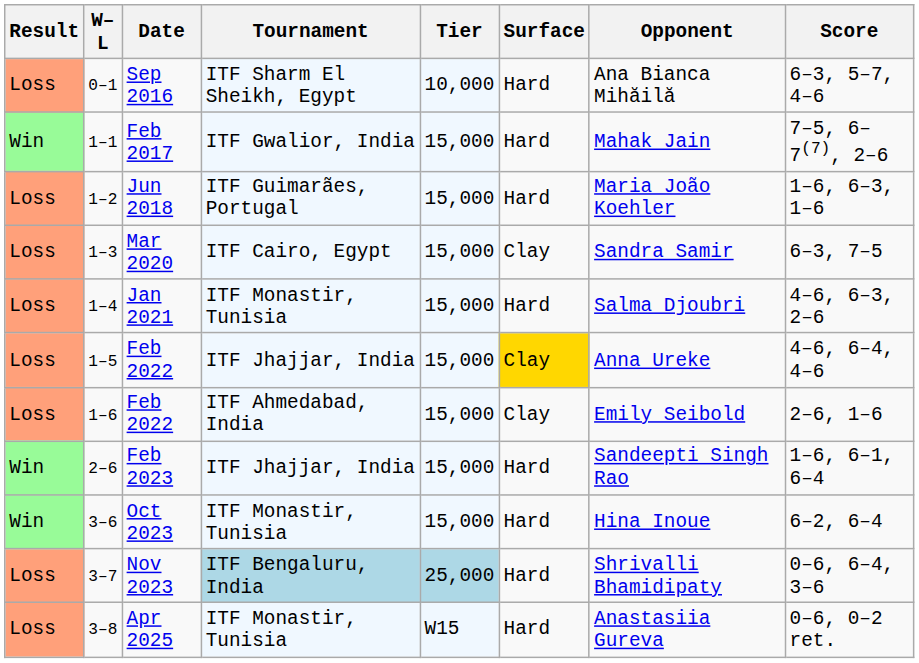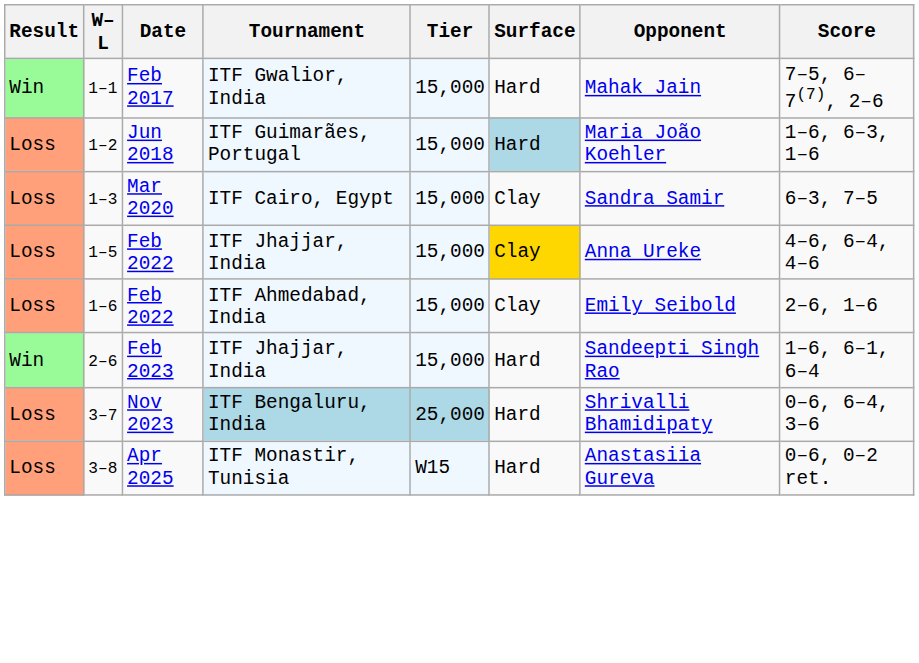- row: Loss | 0–1 | Sep 2016 | ITF Sharm El Sheikh, Egypt | 10,000 | Hard | Ana Bianca Mihăilă | 6–3, 5–7, 4–6
Jun 2018 | Surface: no background -> lightblue background
- row: Loss | 1–4 | Jan 2021 | ITF Monastir, Tunisia | 15,000 | Hard | Salma Djoubri | 4–6, 6–3, 2–6
- row: Win | 3–6 | Oct 2023 | ITF Monastir, Tunisia | 15,000 | Hard | Hina Inoue | 6–2, 6–4
